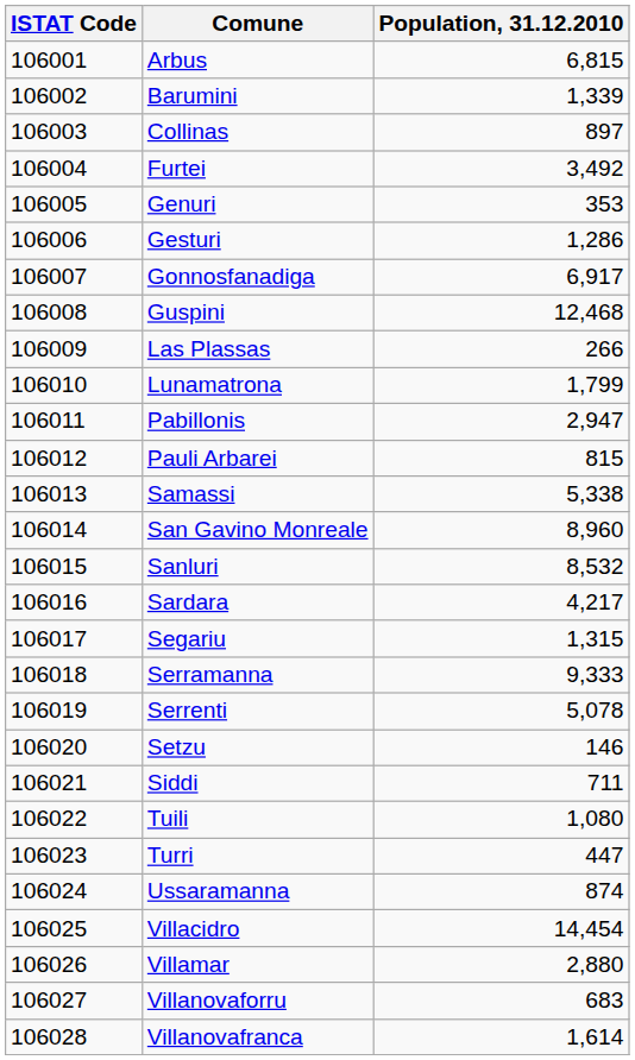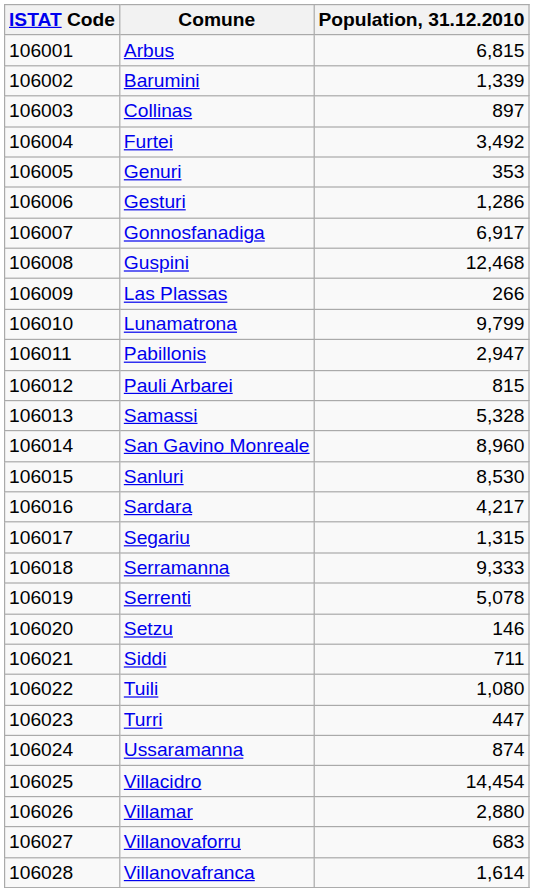Lunamatrona | Population, 31.12.2010: 1,799 -> 9,799
Samassi | Population, 31.12.2010: 5,338 -> 5,328
Sanluri | Population, 31.12.2010: 8,532 -> 8,530
